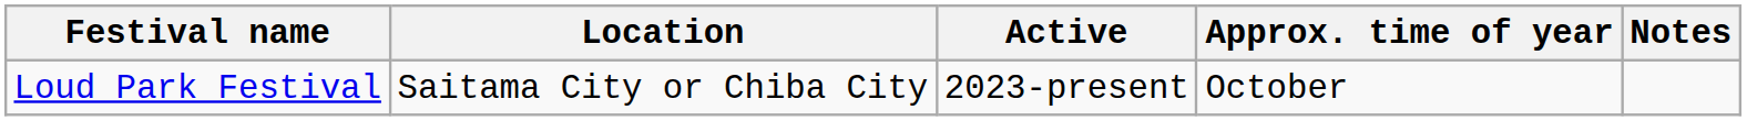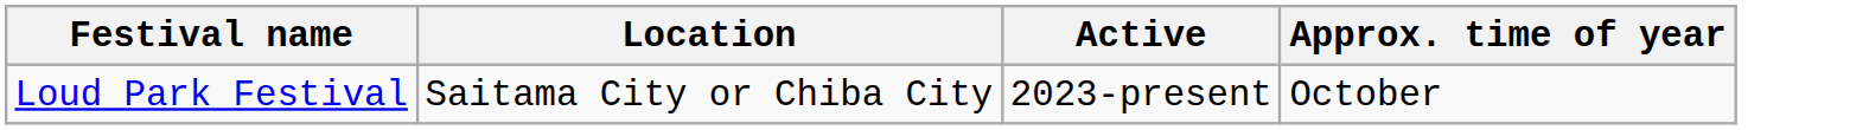- column: Notes
